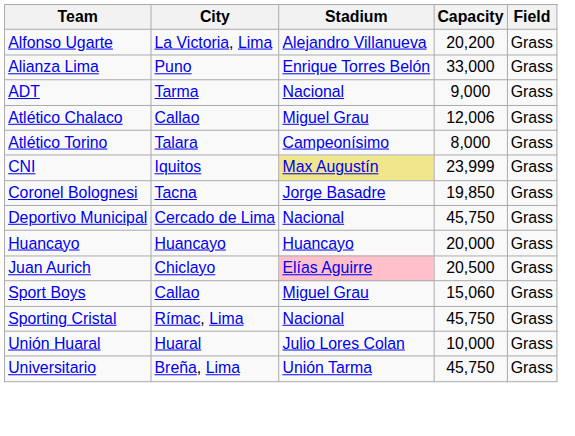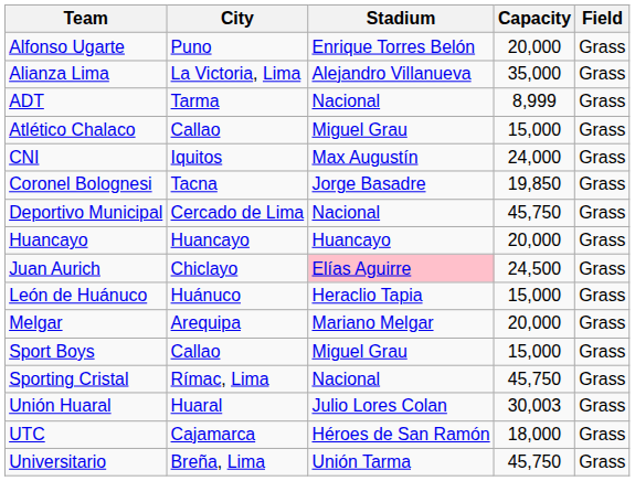Alfonso Ugarte | City: La Victoria, Lima -> Puno
Alfonso Ugarte | Stadium: Alejandro Villanueva -> Enrique Torres Belón
Alfonso Ugarte | Capacity: 20,200 -> 20,000
Alianza Lima | City: Puno -> La Victoria, Lima
Alianza Lima | Stadium: Enrique Torres Belón -> Alejandro Villanueva
Alianza Lima | Capacity: 33,000 -> 35,000
ADT | Capacity: 9,000 -> 8,999
Atlético Chalaco | Capacity: 12,006 -> 15,000
- row: Atlético Torino | Talara | Campeonísimo | 8,000 | Grass
CNI | Stadium: khaki background -> no background
CNI | Capacity: 23,999 -> 24,000
Juan Aurich | Capacity: 20,500 -> 24,500
+ row: León de Huánuco | Huánuco | Heraclio Tapia | 15,000 | Grass
+ row: Melgar | Arequipa | Mariano Melgar | 20,000 | Grass
Sport Boys | Capacity: 15,060 -> 15,000
Unión Huaral | Capacity: 10,000 -> 30,003
+ row: UTC | Cajamarca | Héroes de San Ramón | 18,000 | Grass
